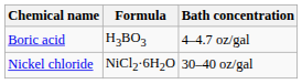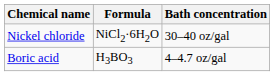rows swapped: Nickel chloride <-> Boric acid
